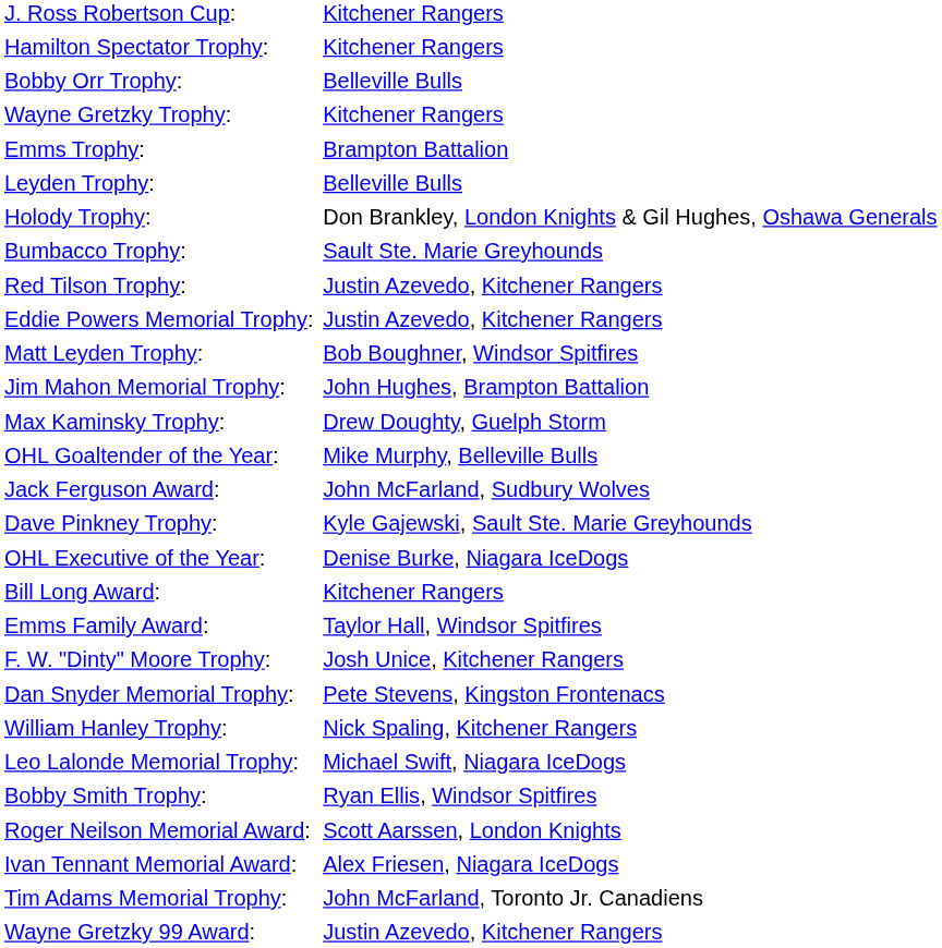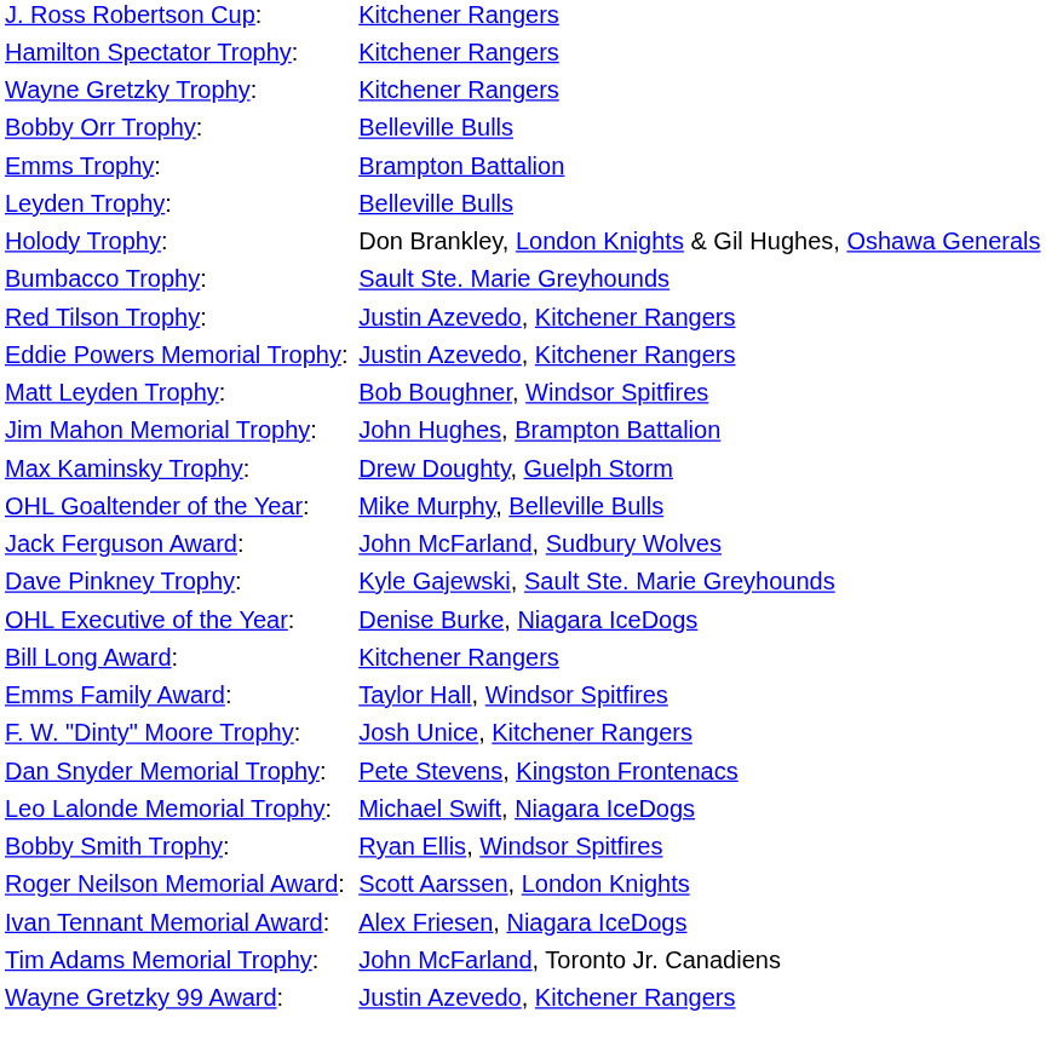rows swapped: Bobby Orr Trophy: <-> Wayne Gretzky Trophy:
- row: William Hanley Trophy: | Nick Spaling, Kitchener Rangers
